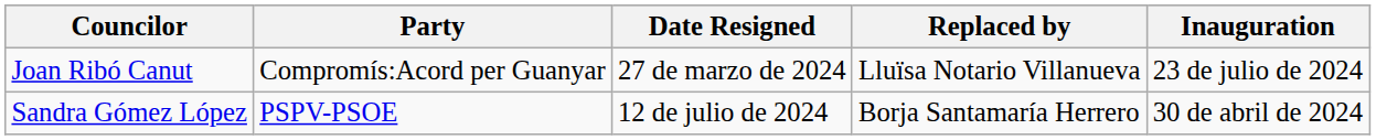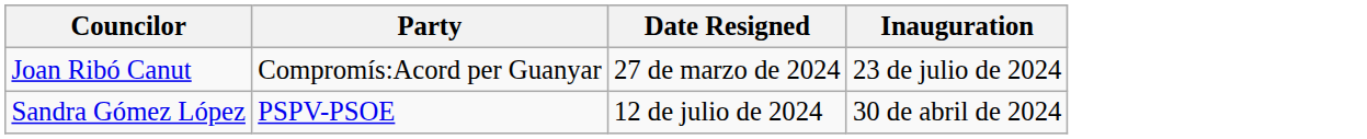- column: Replaced by | Lluïsa Notario Villanueva | Borja Santamaría Herrero
